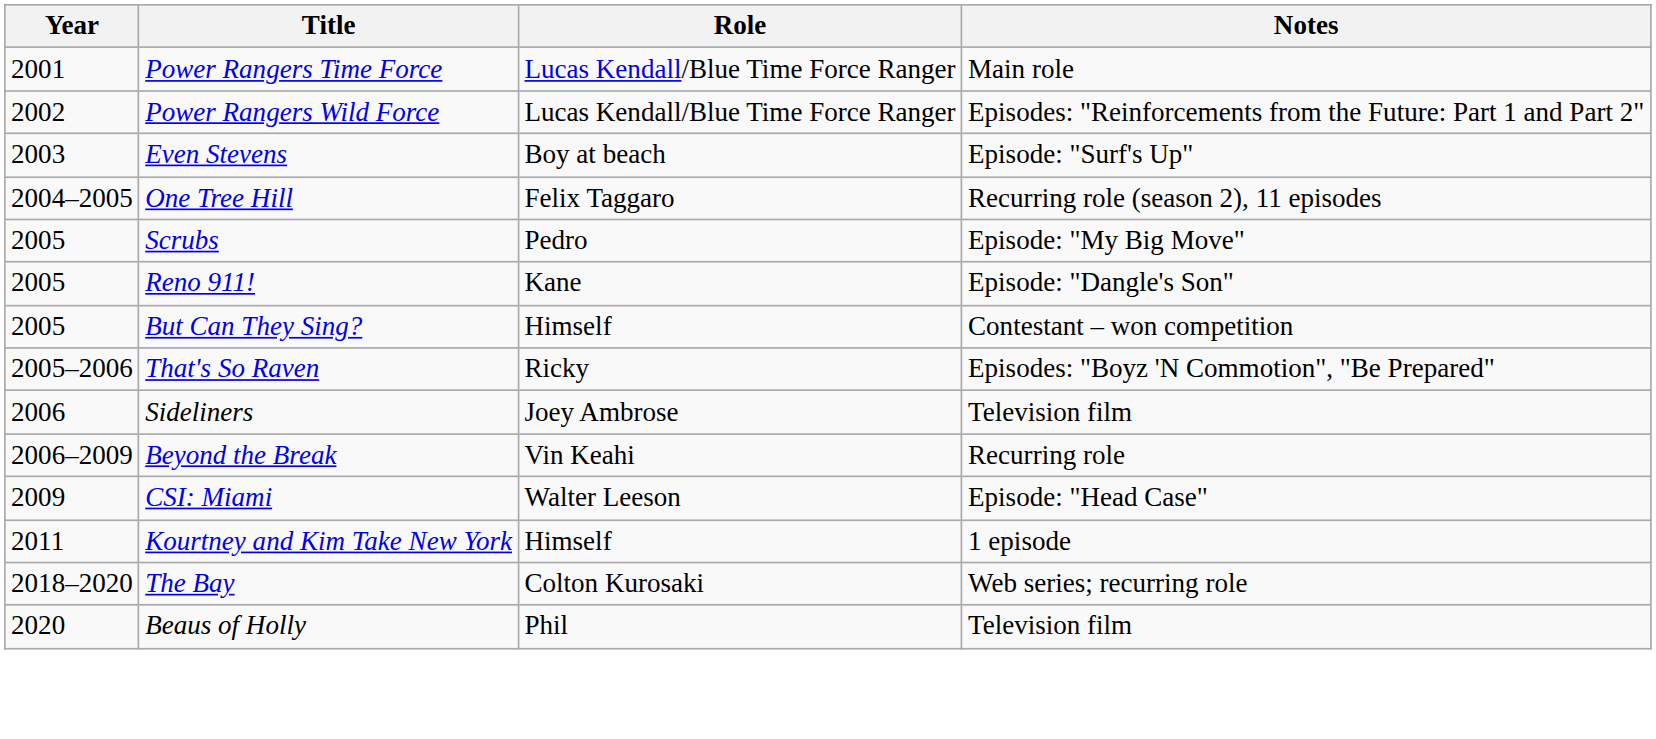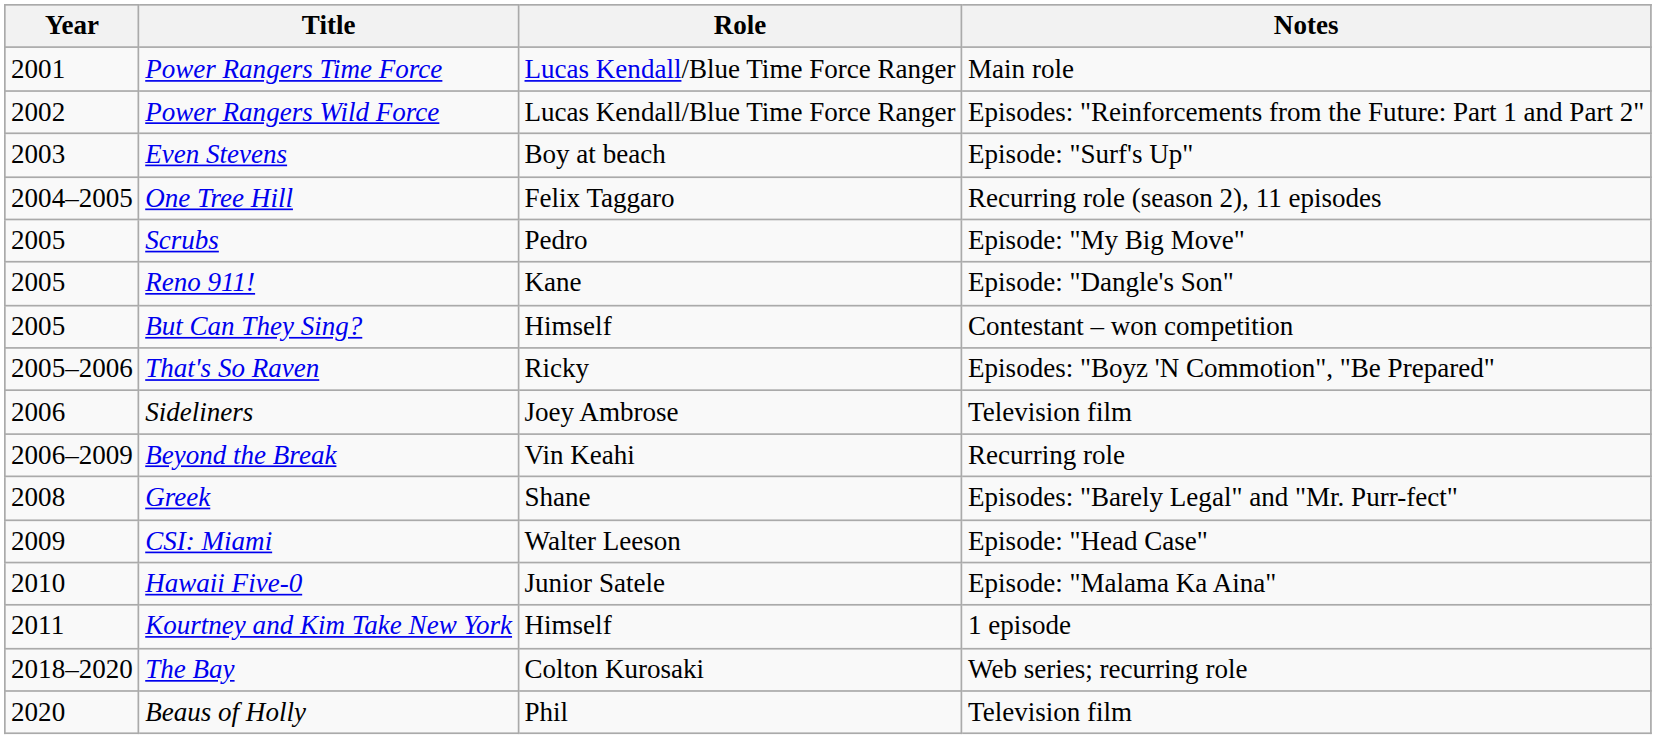+ row: 2008 | Greek | Shane | Episodes: "Barely Legal" and "Mr. Purr-fect"
+ row: 2010 | Hawaii Five-0 | Junior Satele | Episode: "Malama Ka Aina"
